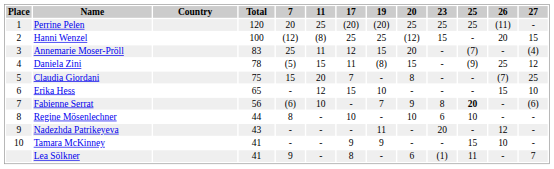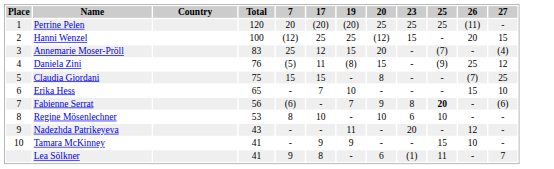- column: 11 | 25 | (8) | 11 | 15 | 20 | 12 | 10 | - | - | - | -
Daniela Zini | Total: 78 -> 76
Claudia Giordani | 17: 7 -> 15
Erika Hess | 17: 15 -> 7
Regine Mösenlechner | Total: 44 -> 53
